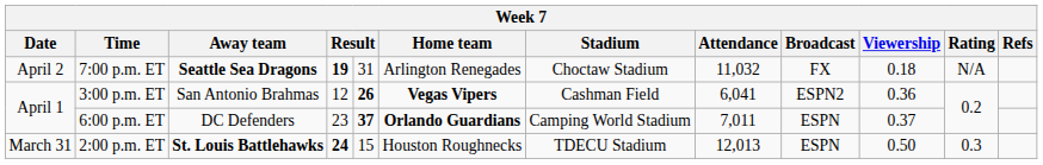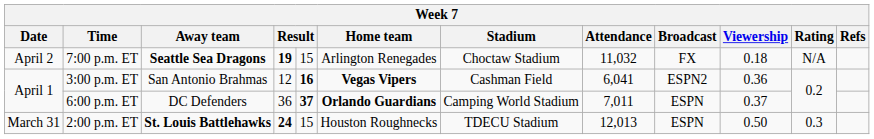7:00 p.m. ET | column 5: 31 -> 15
3:00 p.m. ET | column 5: 26 -> 16
6:00 p.m. ET | column 4: 23 -> 36
